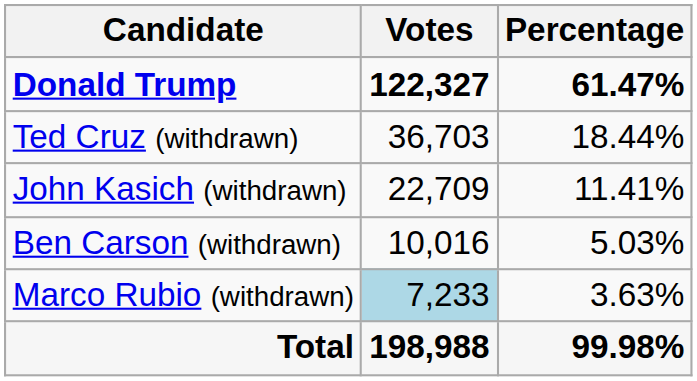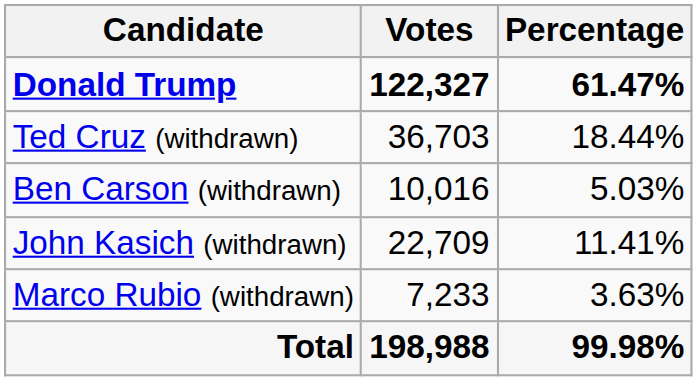rows swapped: John Kasich (withdrawn) <-> Ben Carson (withdrawn)
Marco Rubio (withdrawn) | Votes: lightblue background -> no background
